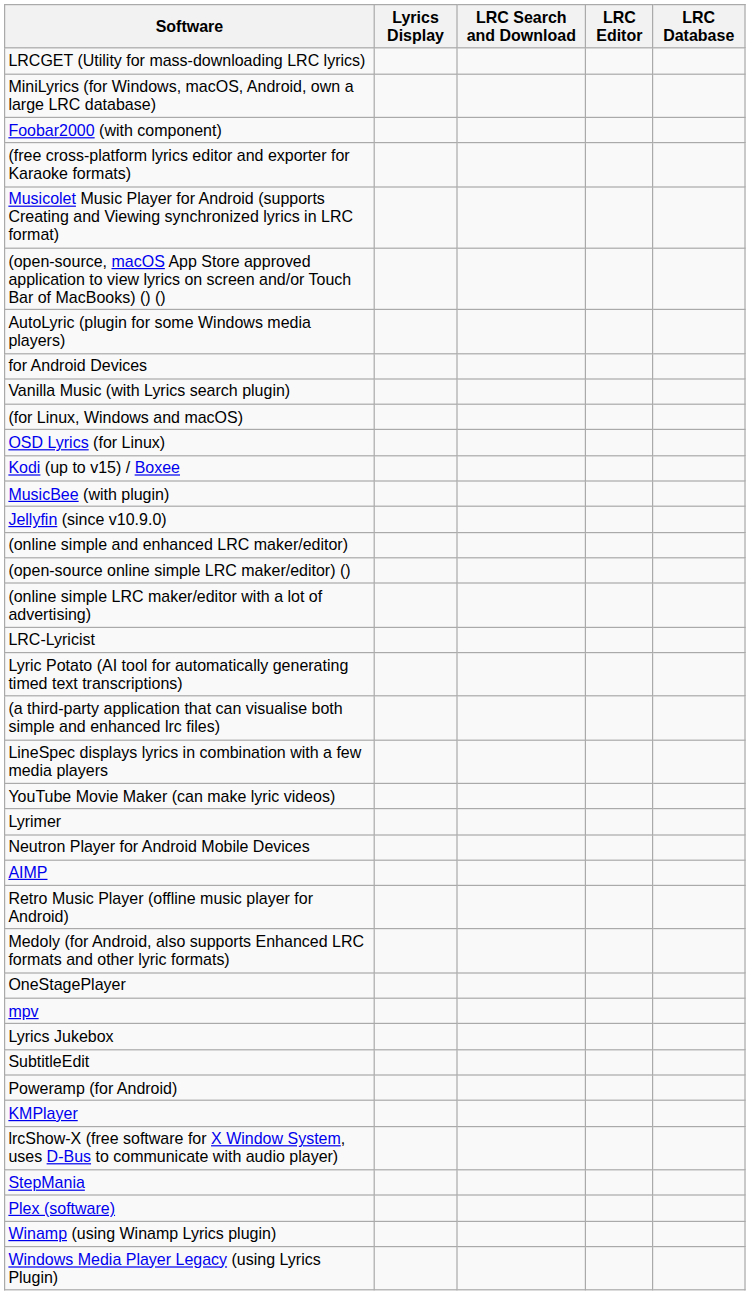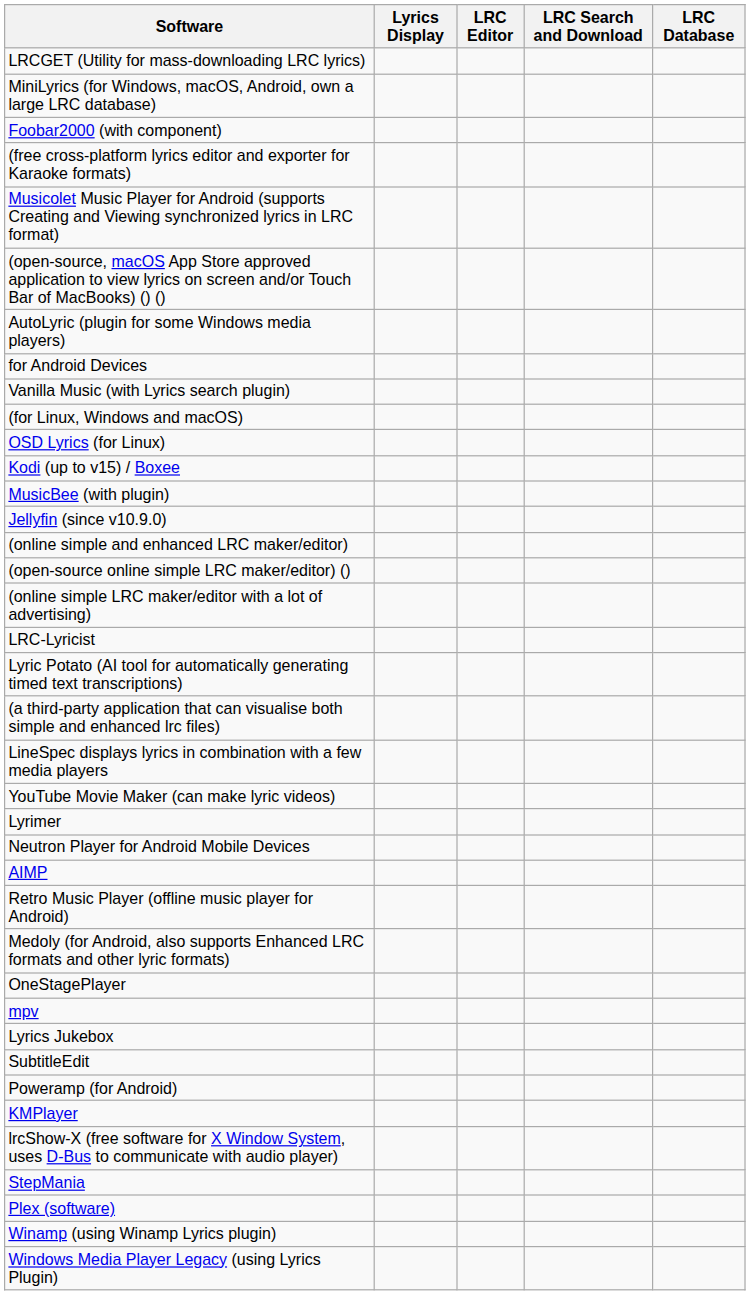columns swapped: LRC Editor <-> LRC Search and Download
